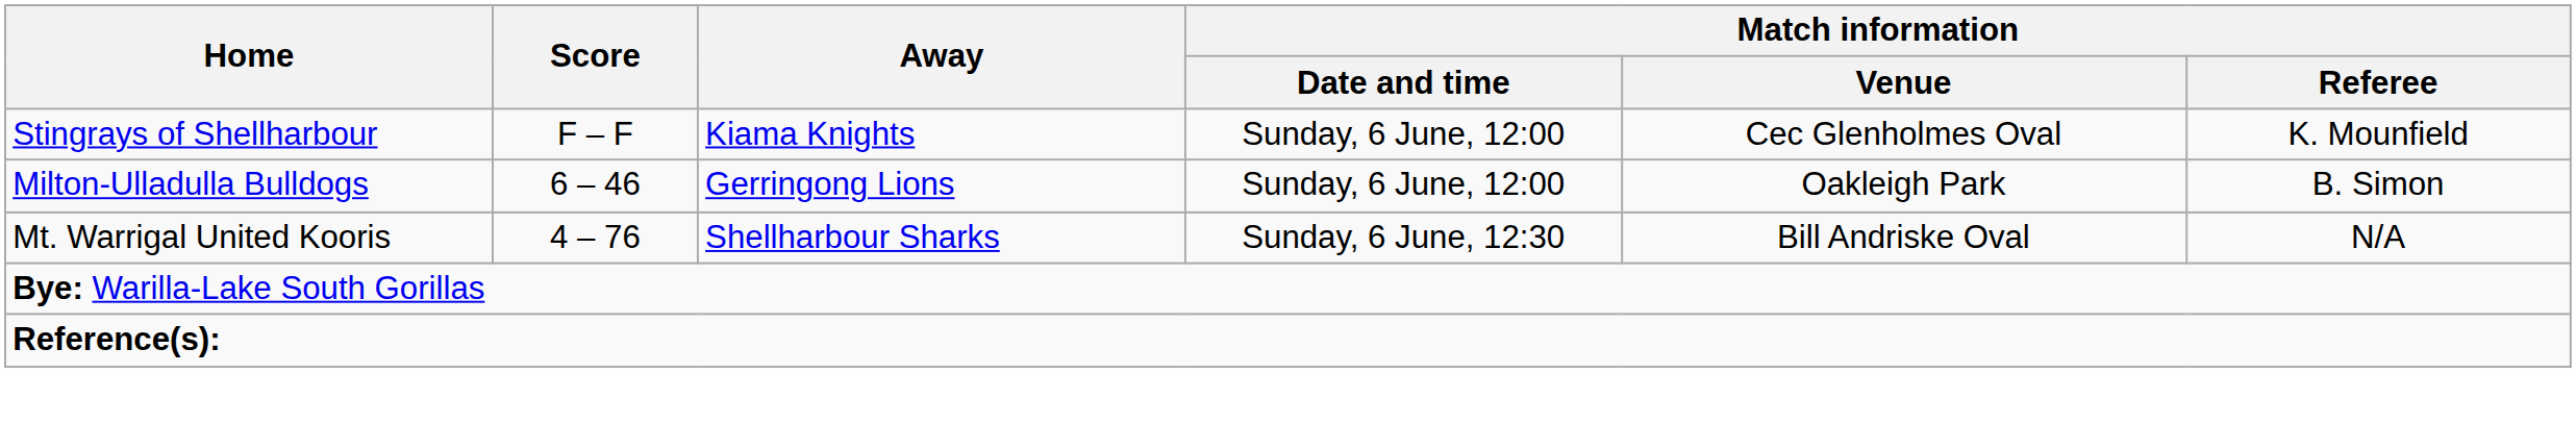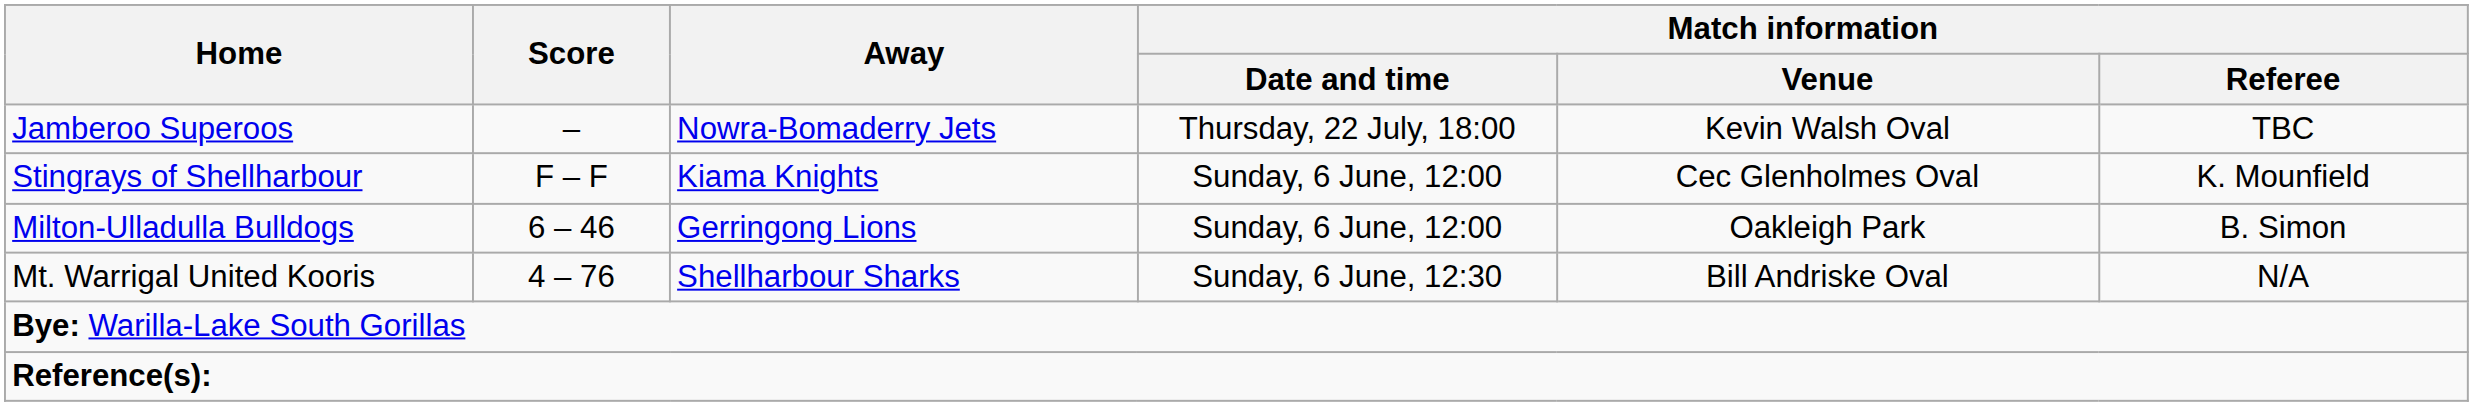+ row: Jamberoo Superoos | – | Nowra-Bomaderry Jets | Thursday, 22 July, 18:00 | Kevin Walsh Oval | TBC
